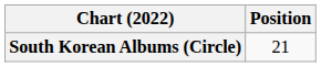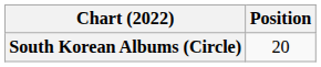South Korean Albums (Circle) | Position: 21 -> 20
